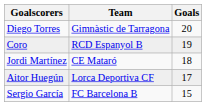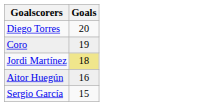- column: Team | Gimnàstic de Tarragona | RCD Espanyol B | CE Mataró | Lorca Deportiva CF | FC Barcelona B
Jordi Martínez | Goals: no background -> khaki background
Aitor Huegún | Goals: 17 -> 16
